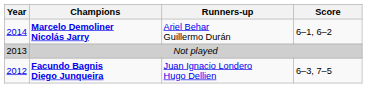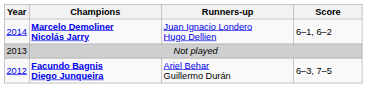Marcelo Demoliner Nicolás Jarry | Runners-up: Ariel Behar Guillermo Durán -> Juan Ignacio Londero Hugo Dellien
Facundo Bagnis Diego Junqueira | Runners-up: Juan Ignacio Londero Hugo Dellien -> Ariel Behar Guillermo Durán
